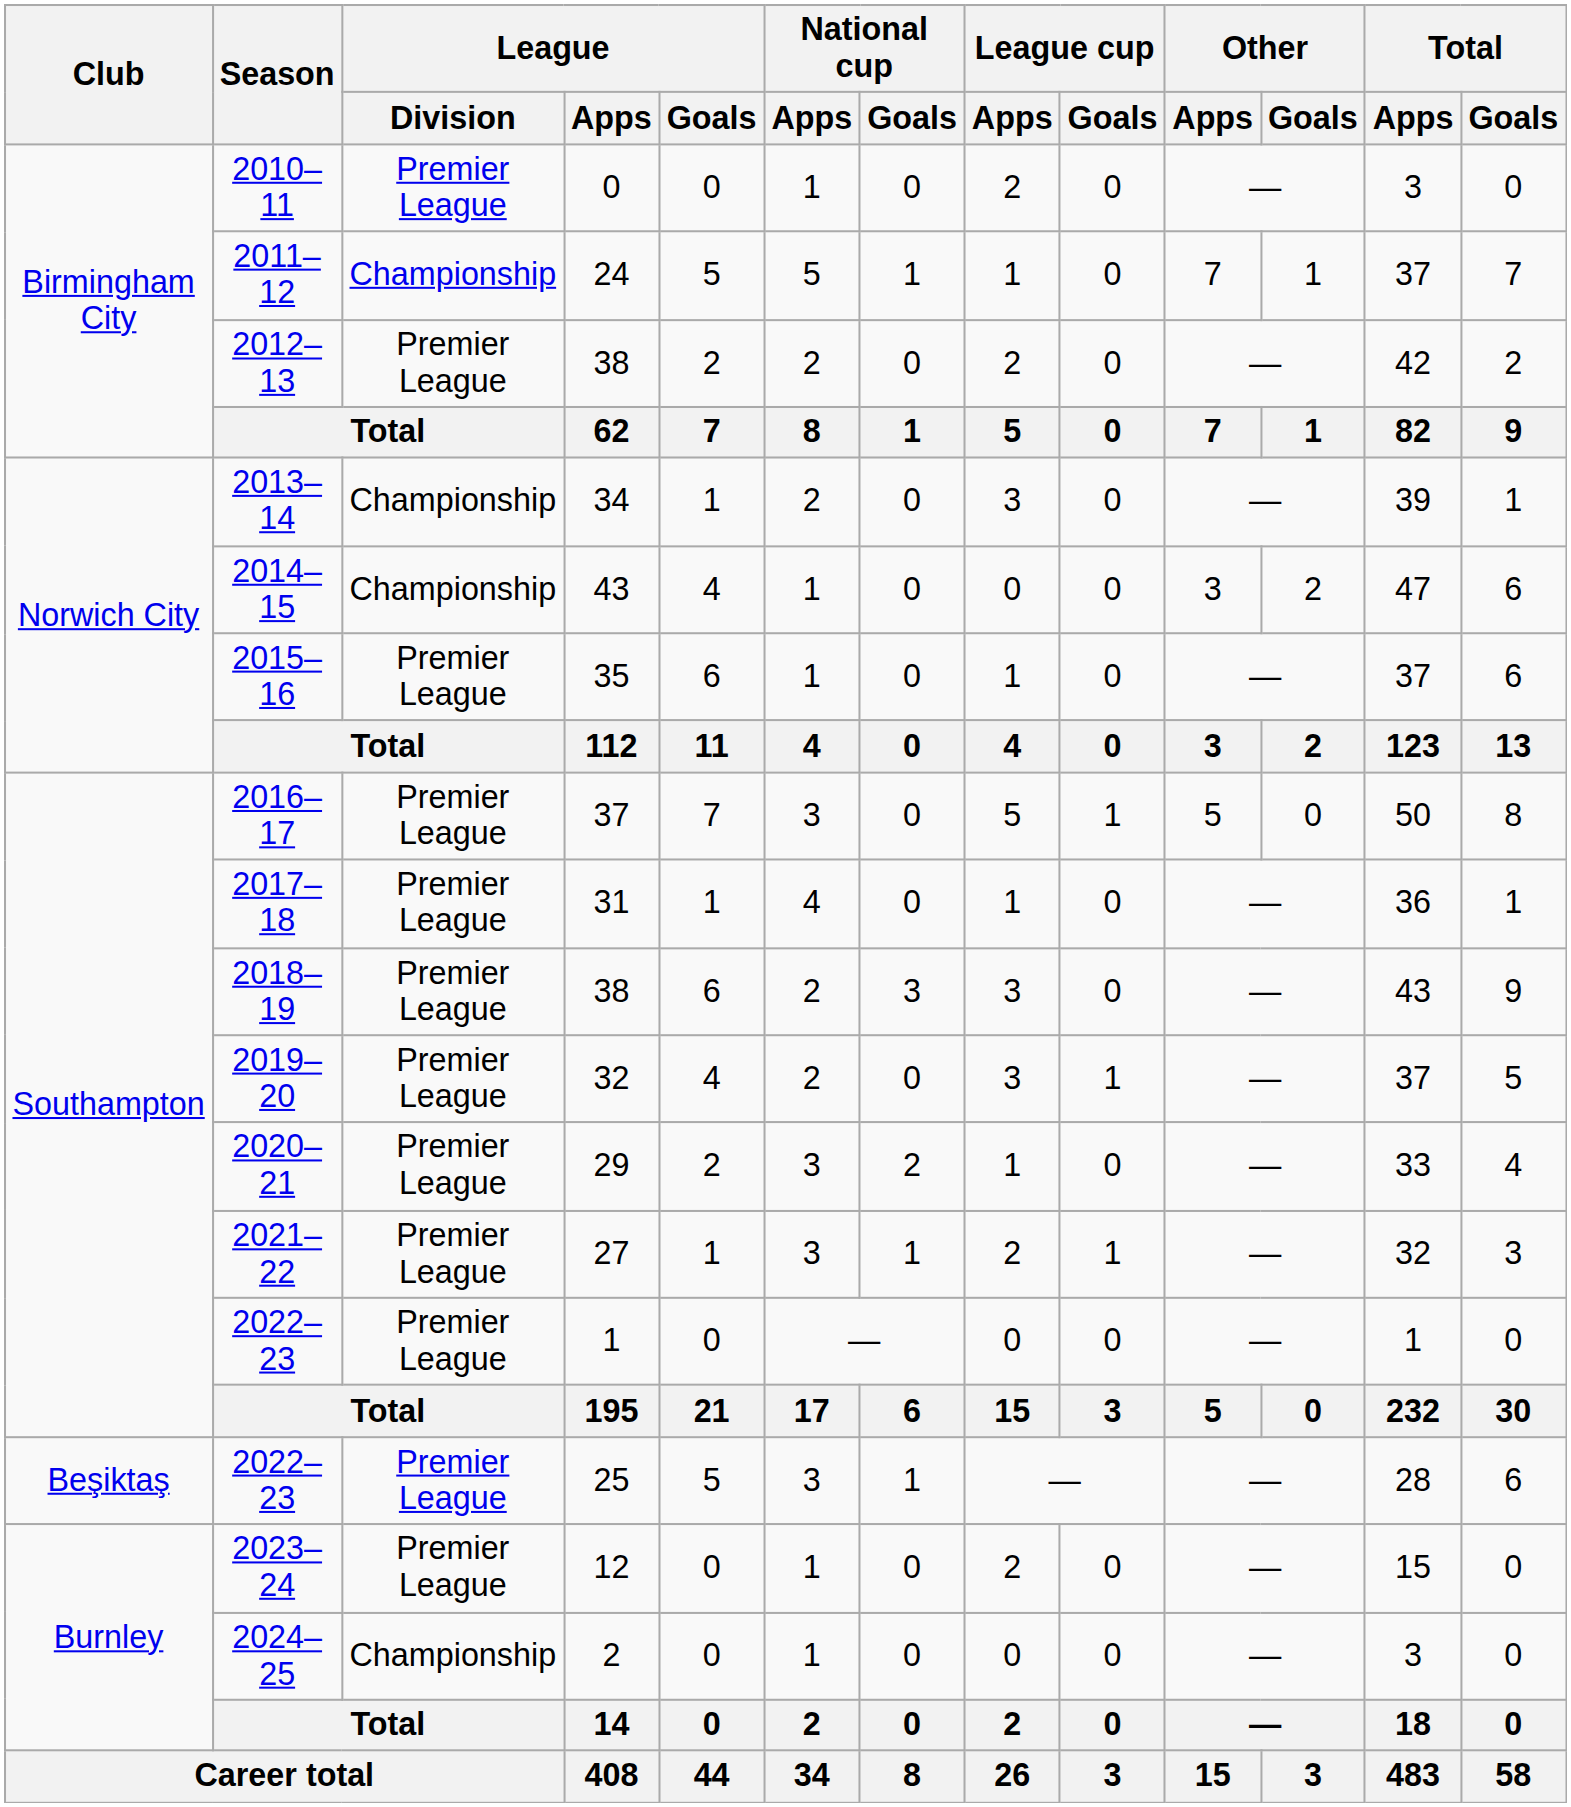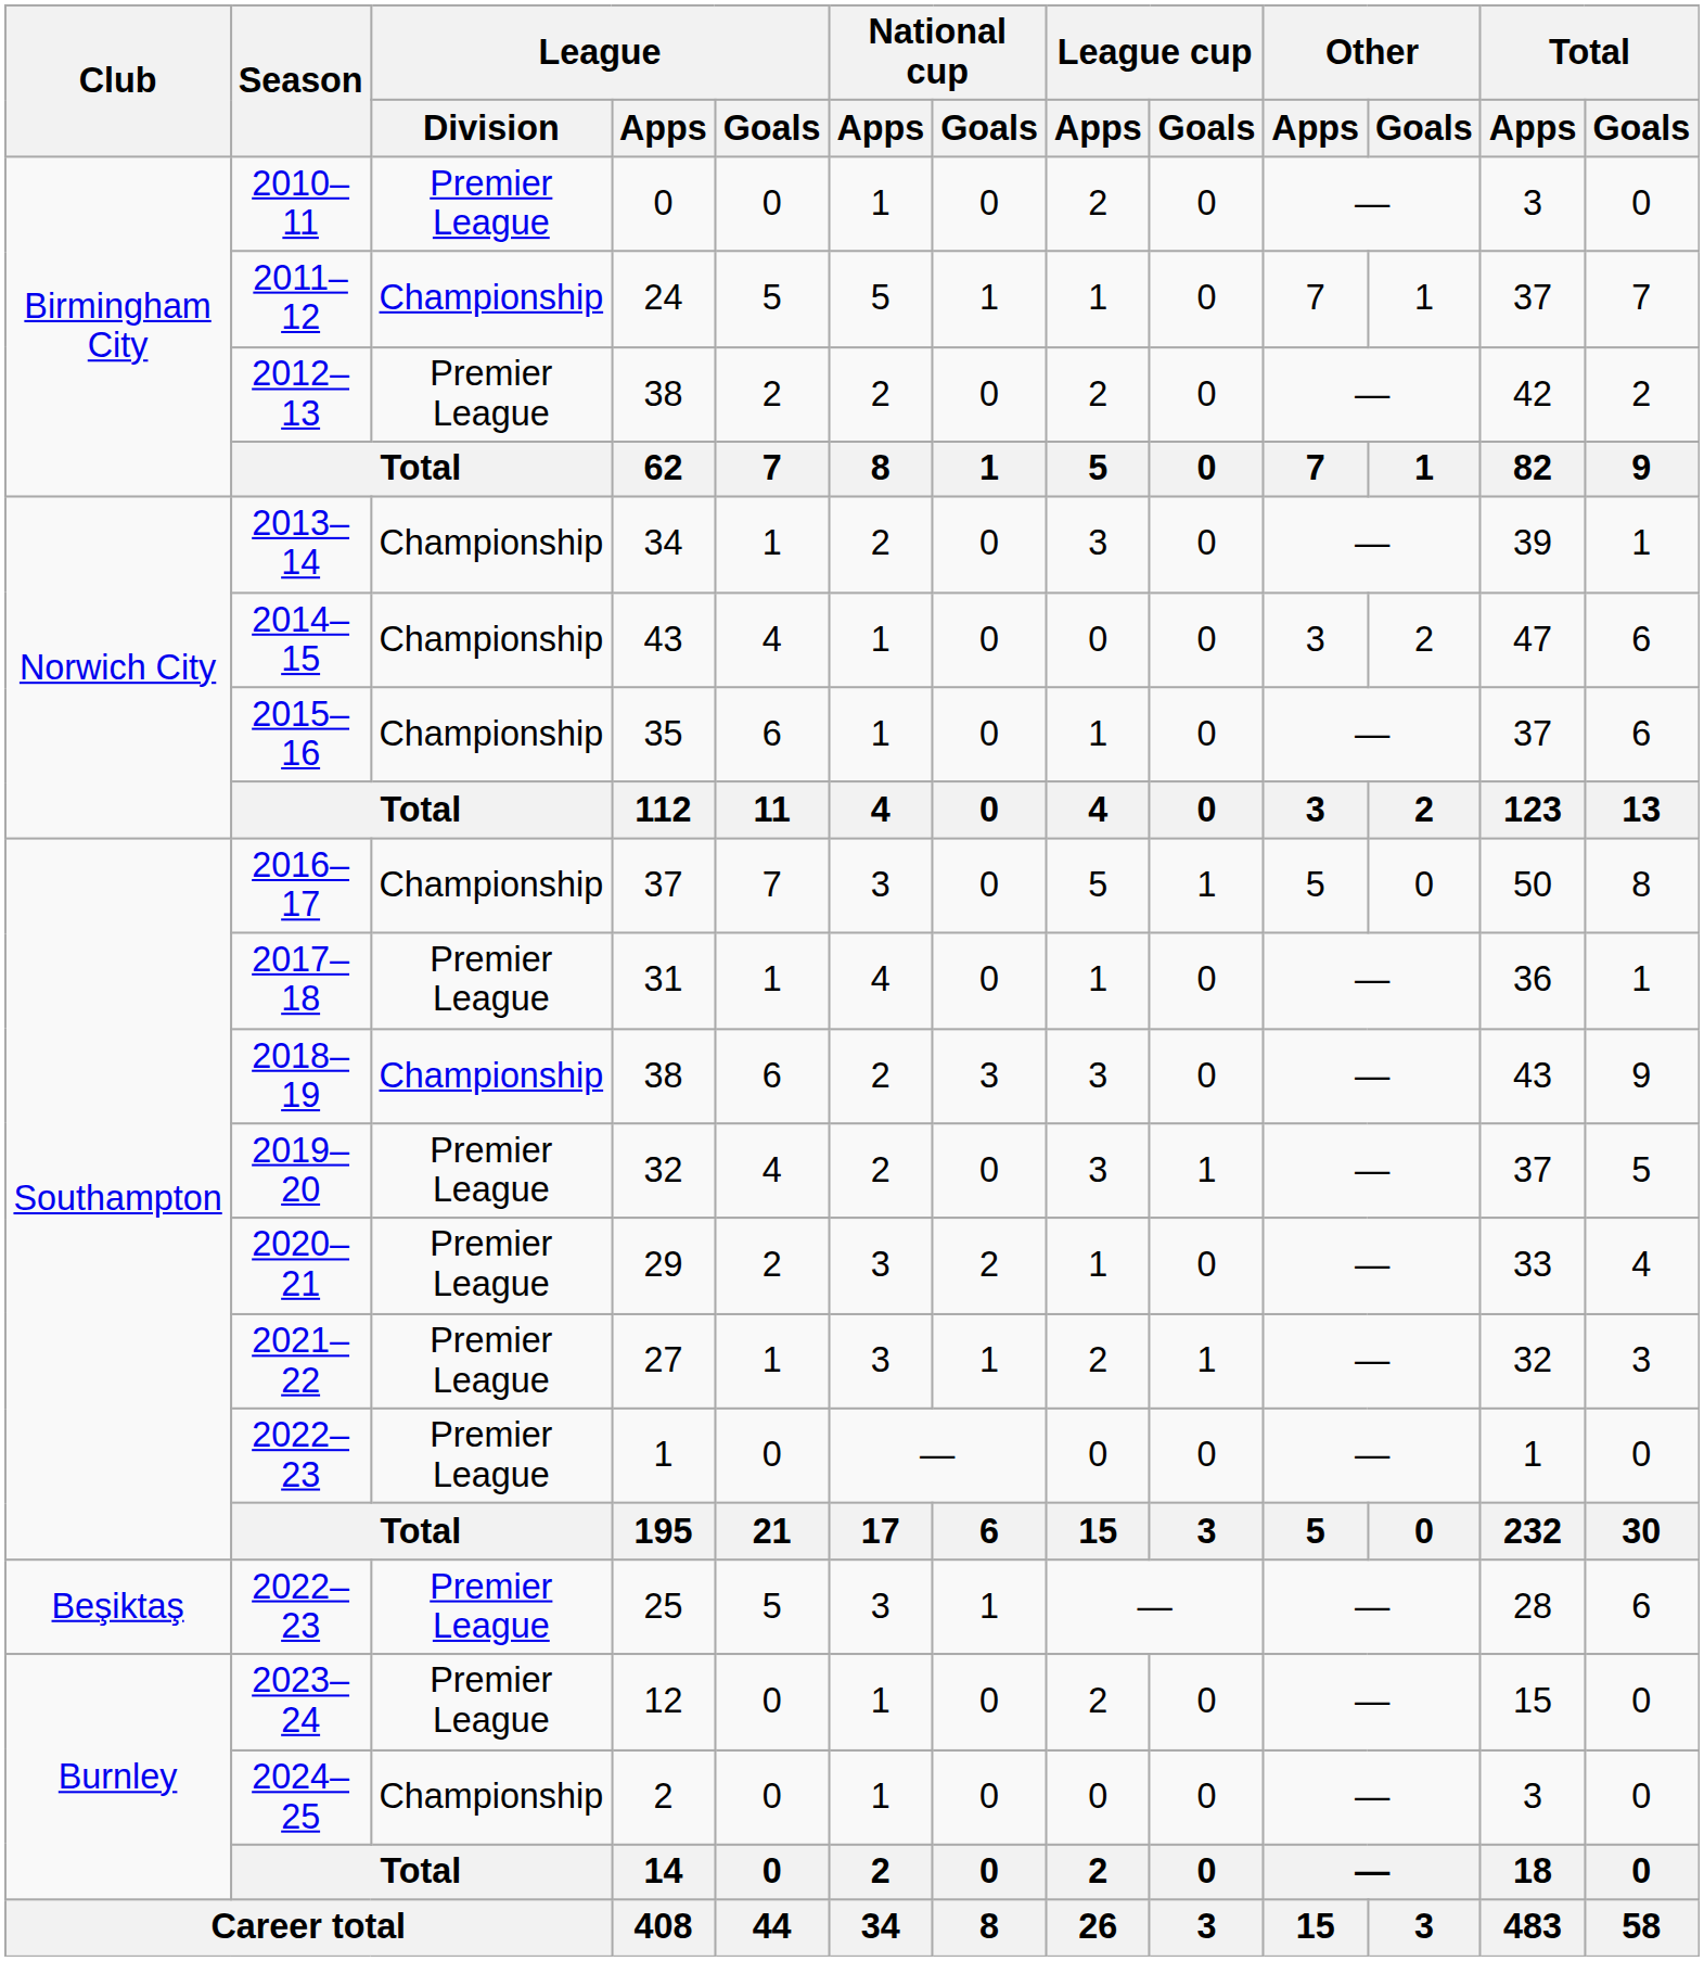2015–16 | League / Division: Premier League -> Championship
2016–17 | League / Division: Premier League -> Championship
2018–19 | League / Division: Premier League -> Championship
